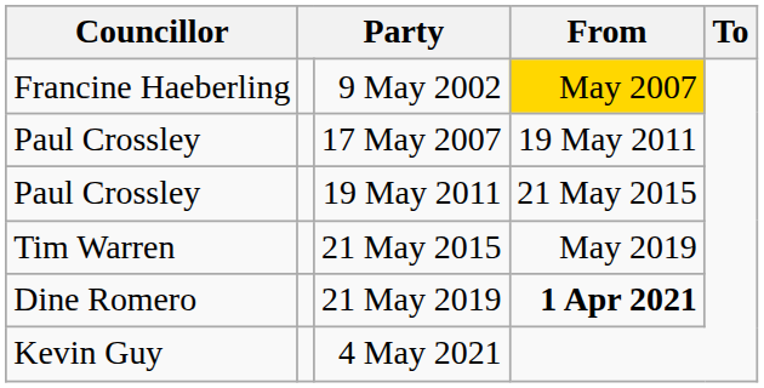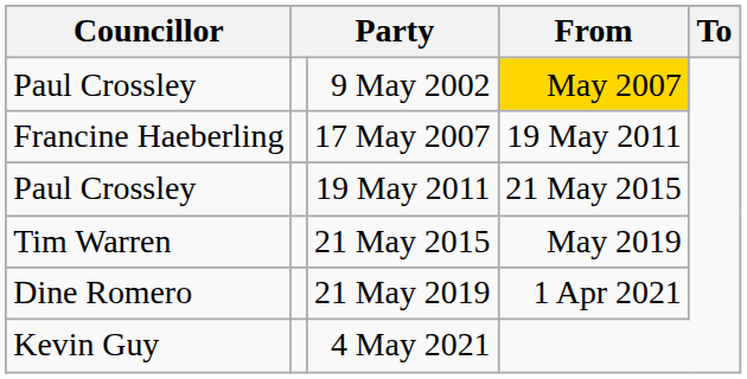9 May 2002 | Councillor: Francine Haeberling -> Paul Crossley
17 May 2007 | Councillor: Paul Crossley -> Francine Haeberling
21 May 2019 | From: bold -> normal
